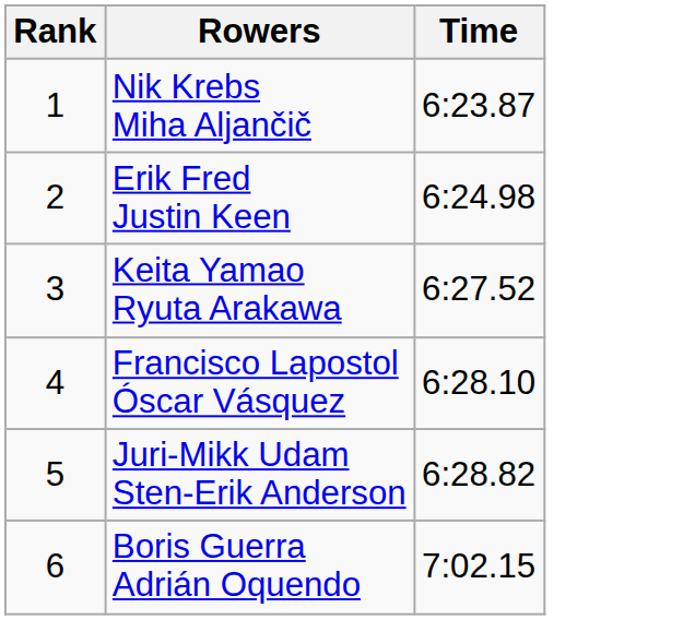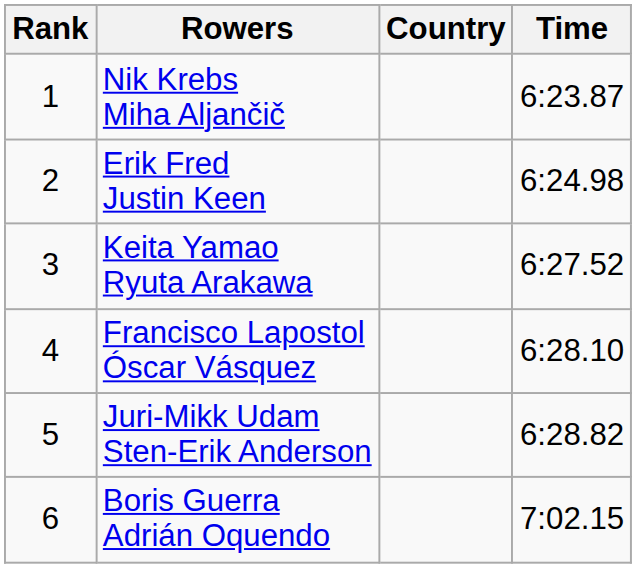+ column: Country
